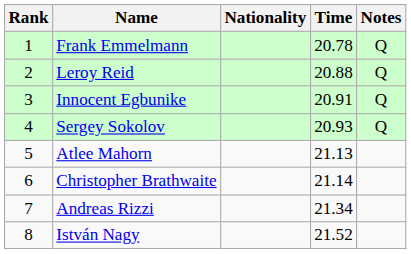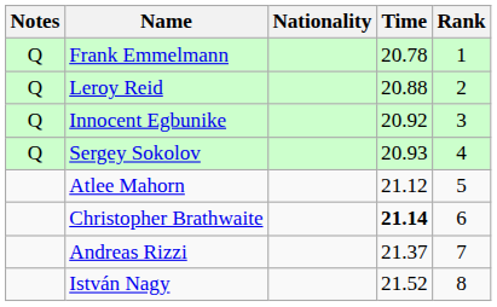columns swapped: Rank <-> Notes
Innocent Egbunike | Time: 20.91 -> 20.92
Atlee Mahorn | Time: 21.13 -> 21.12
Christopher Brathwaite | Time: normal -> bold
Andreas Rizzi | Time: 21.34 -> 21.37
